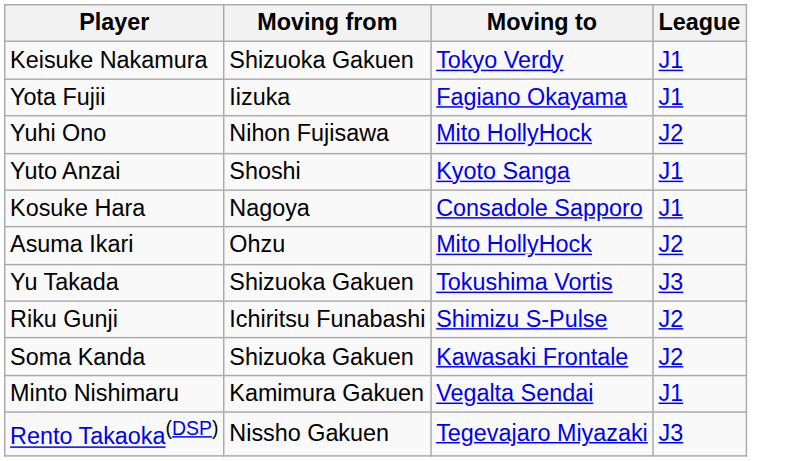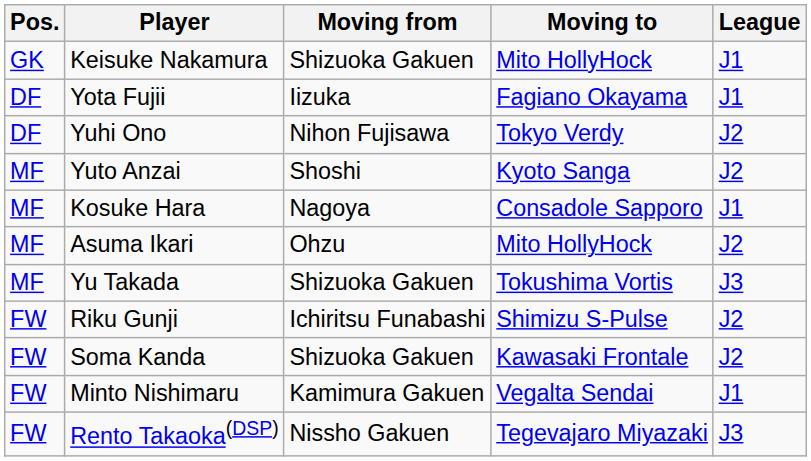+ column: Pos. | GK | DF | DF | MF | MF | MF | MF | FW | FW | FW | FW
Keisuke Nakamura | Moving to: Tokyo Verdy -> Mito HollyHock
Yuhi Ono | Moving to: Mito HollyHock -> Tokyo Verdy
Yuto Anzai | League: J1 -> J2
